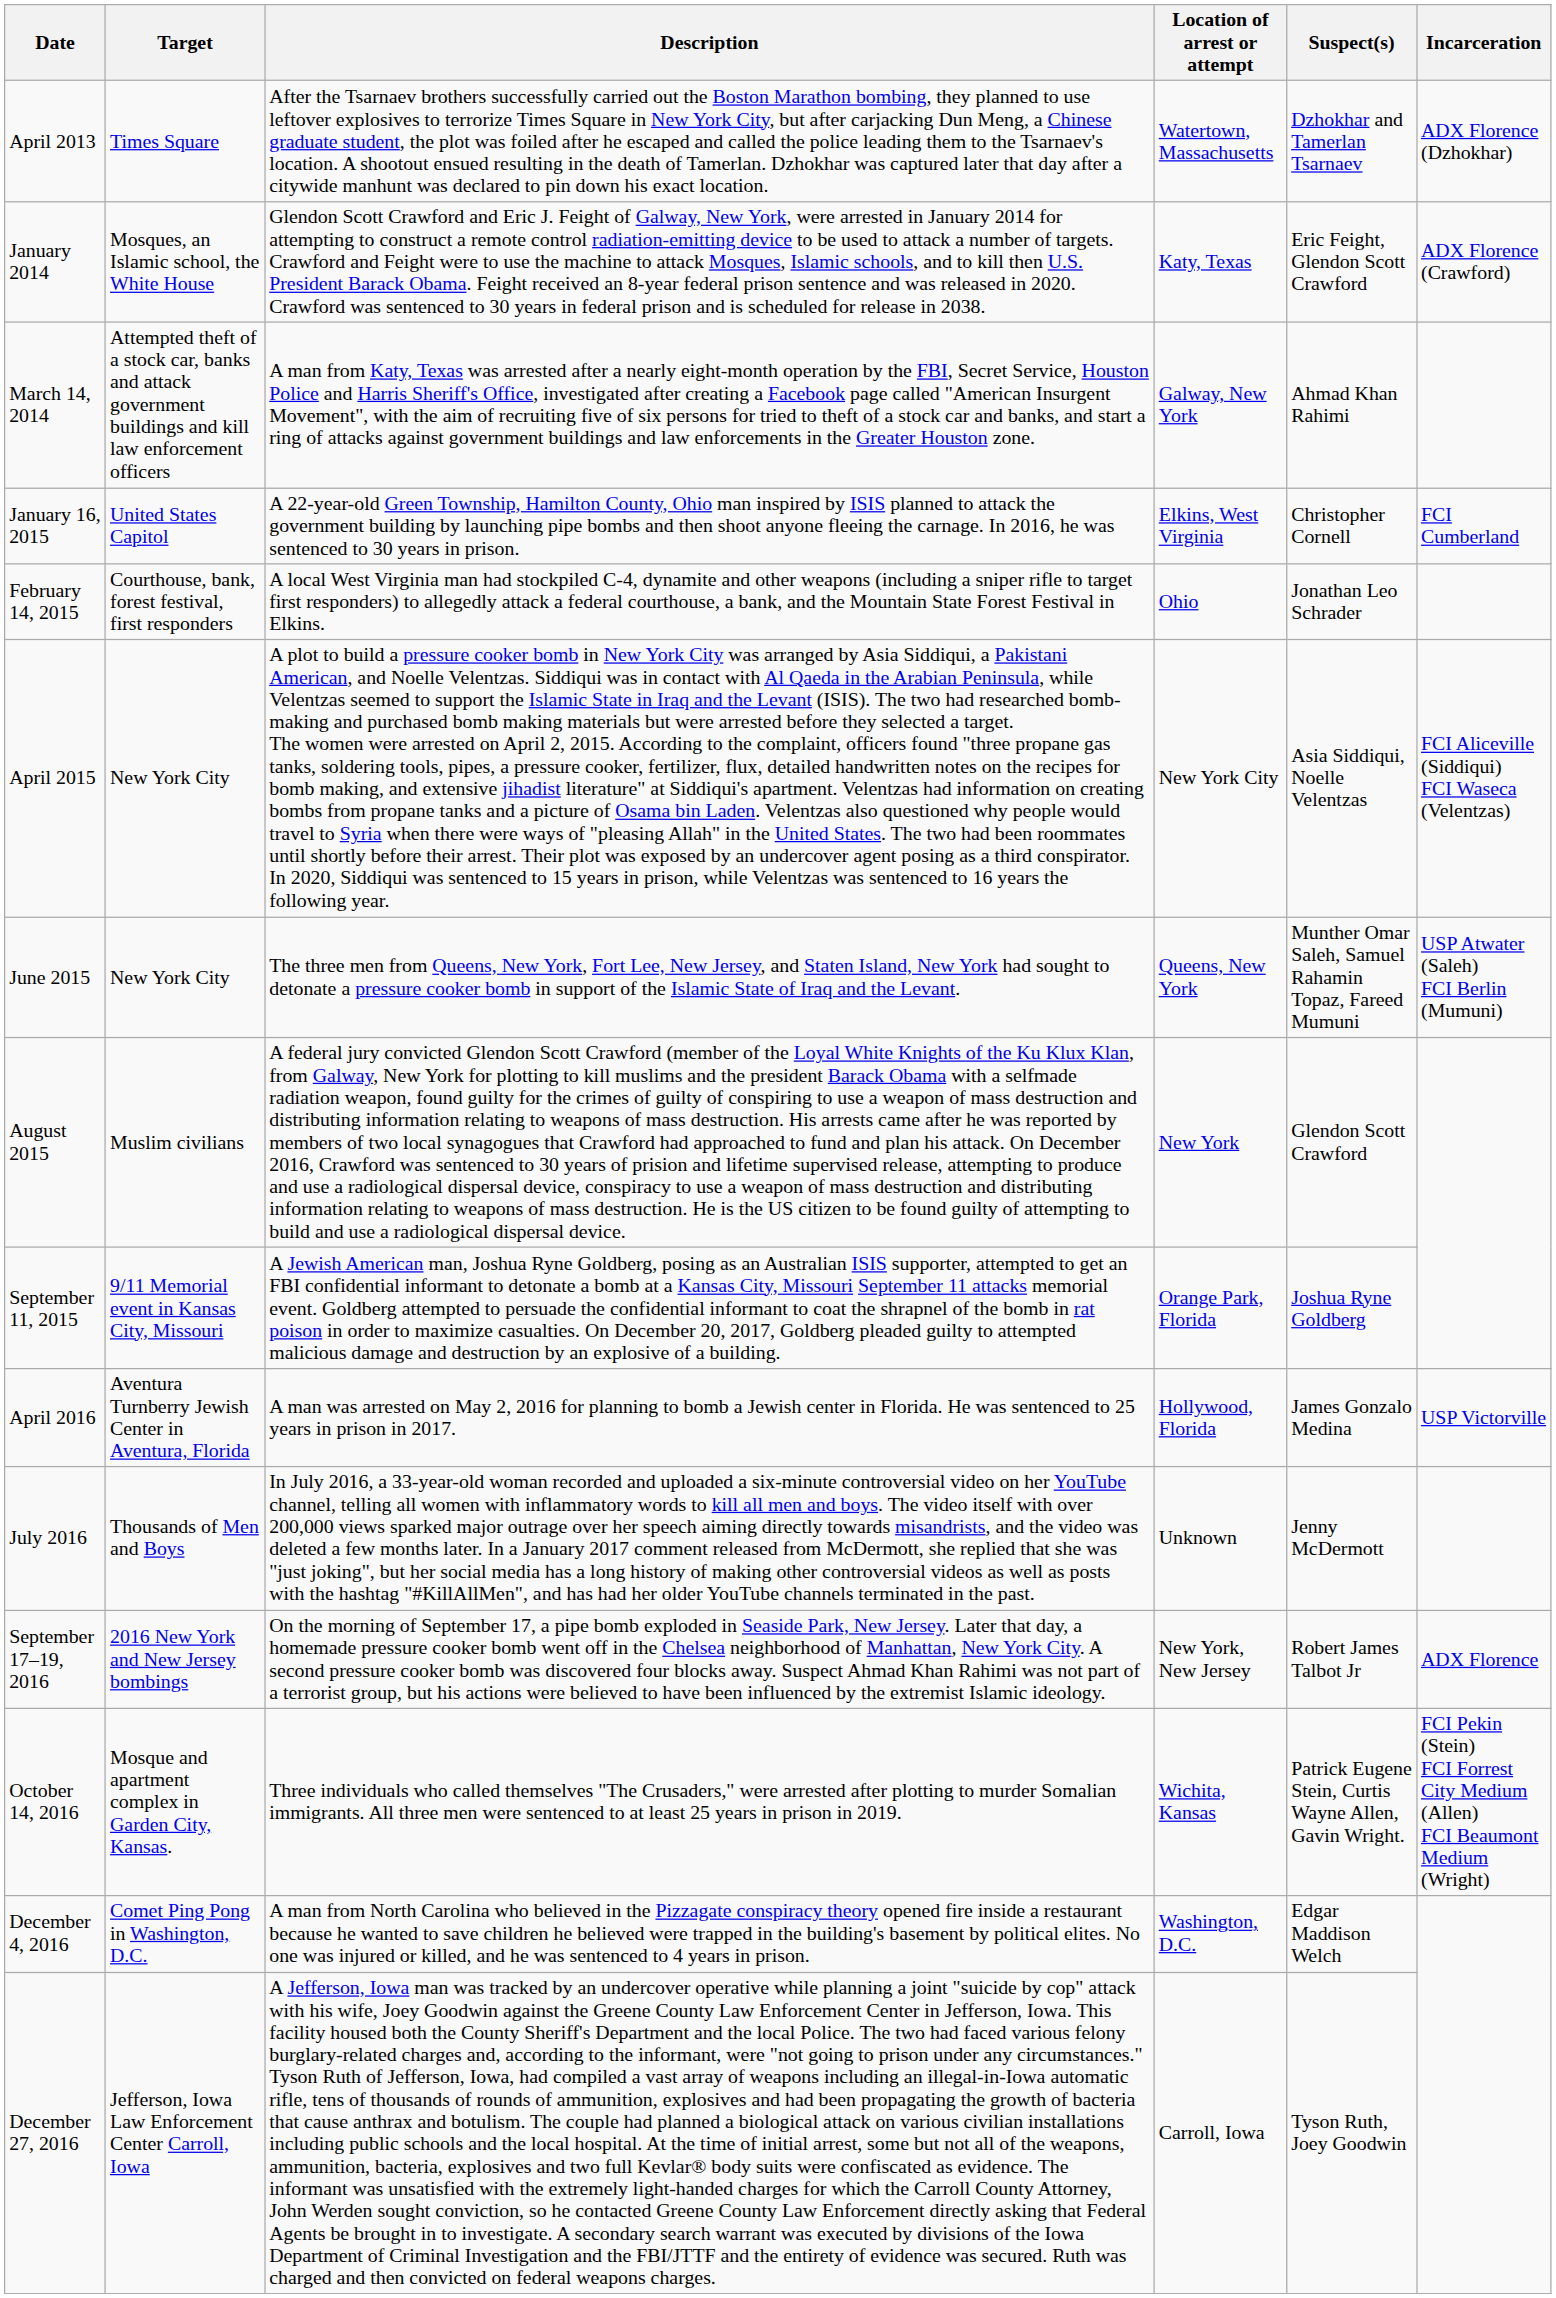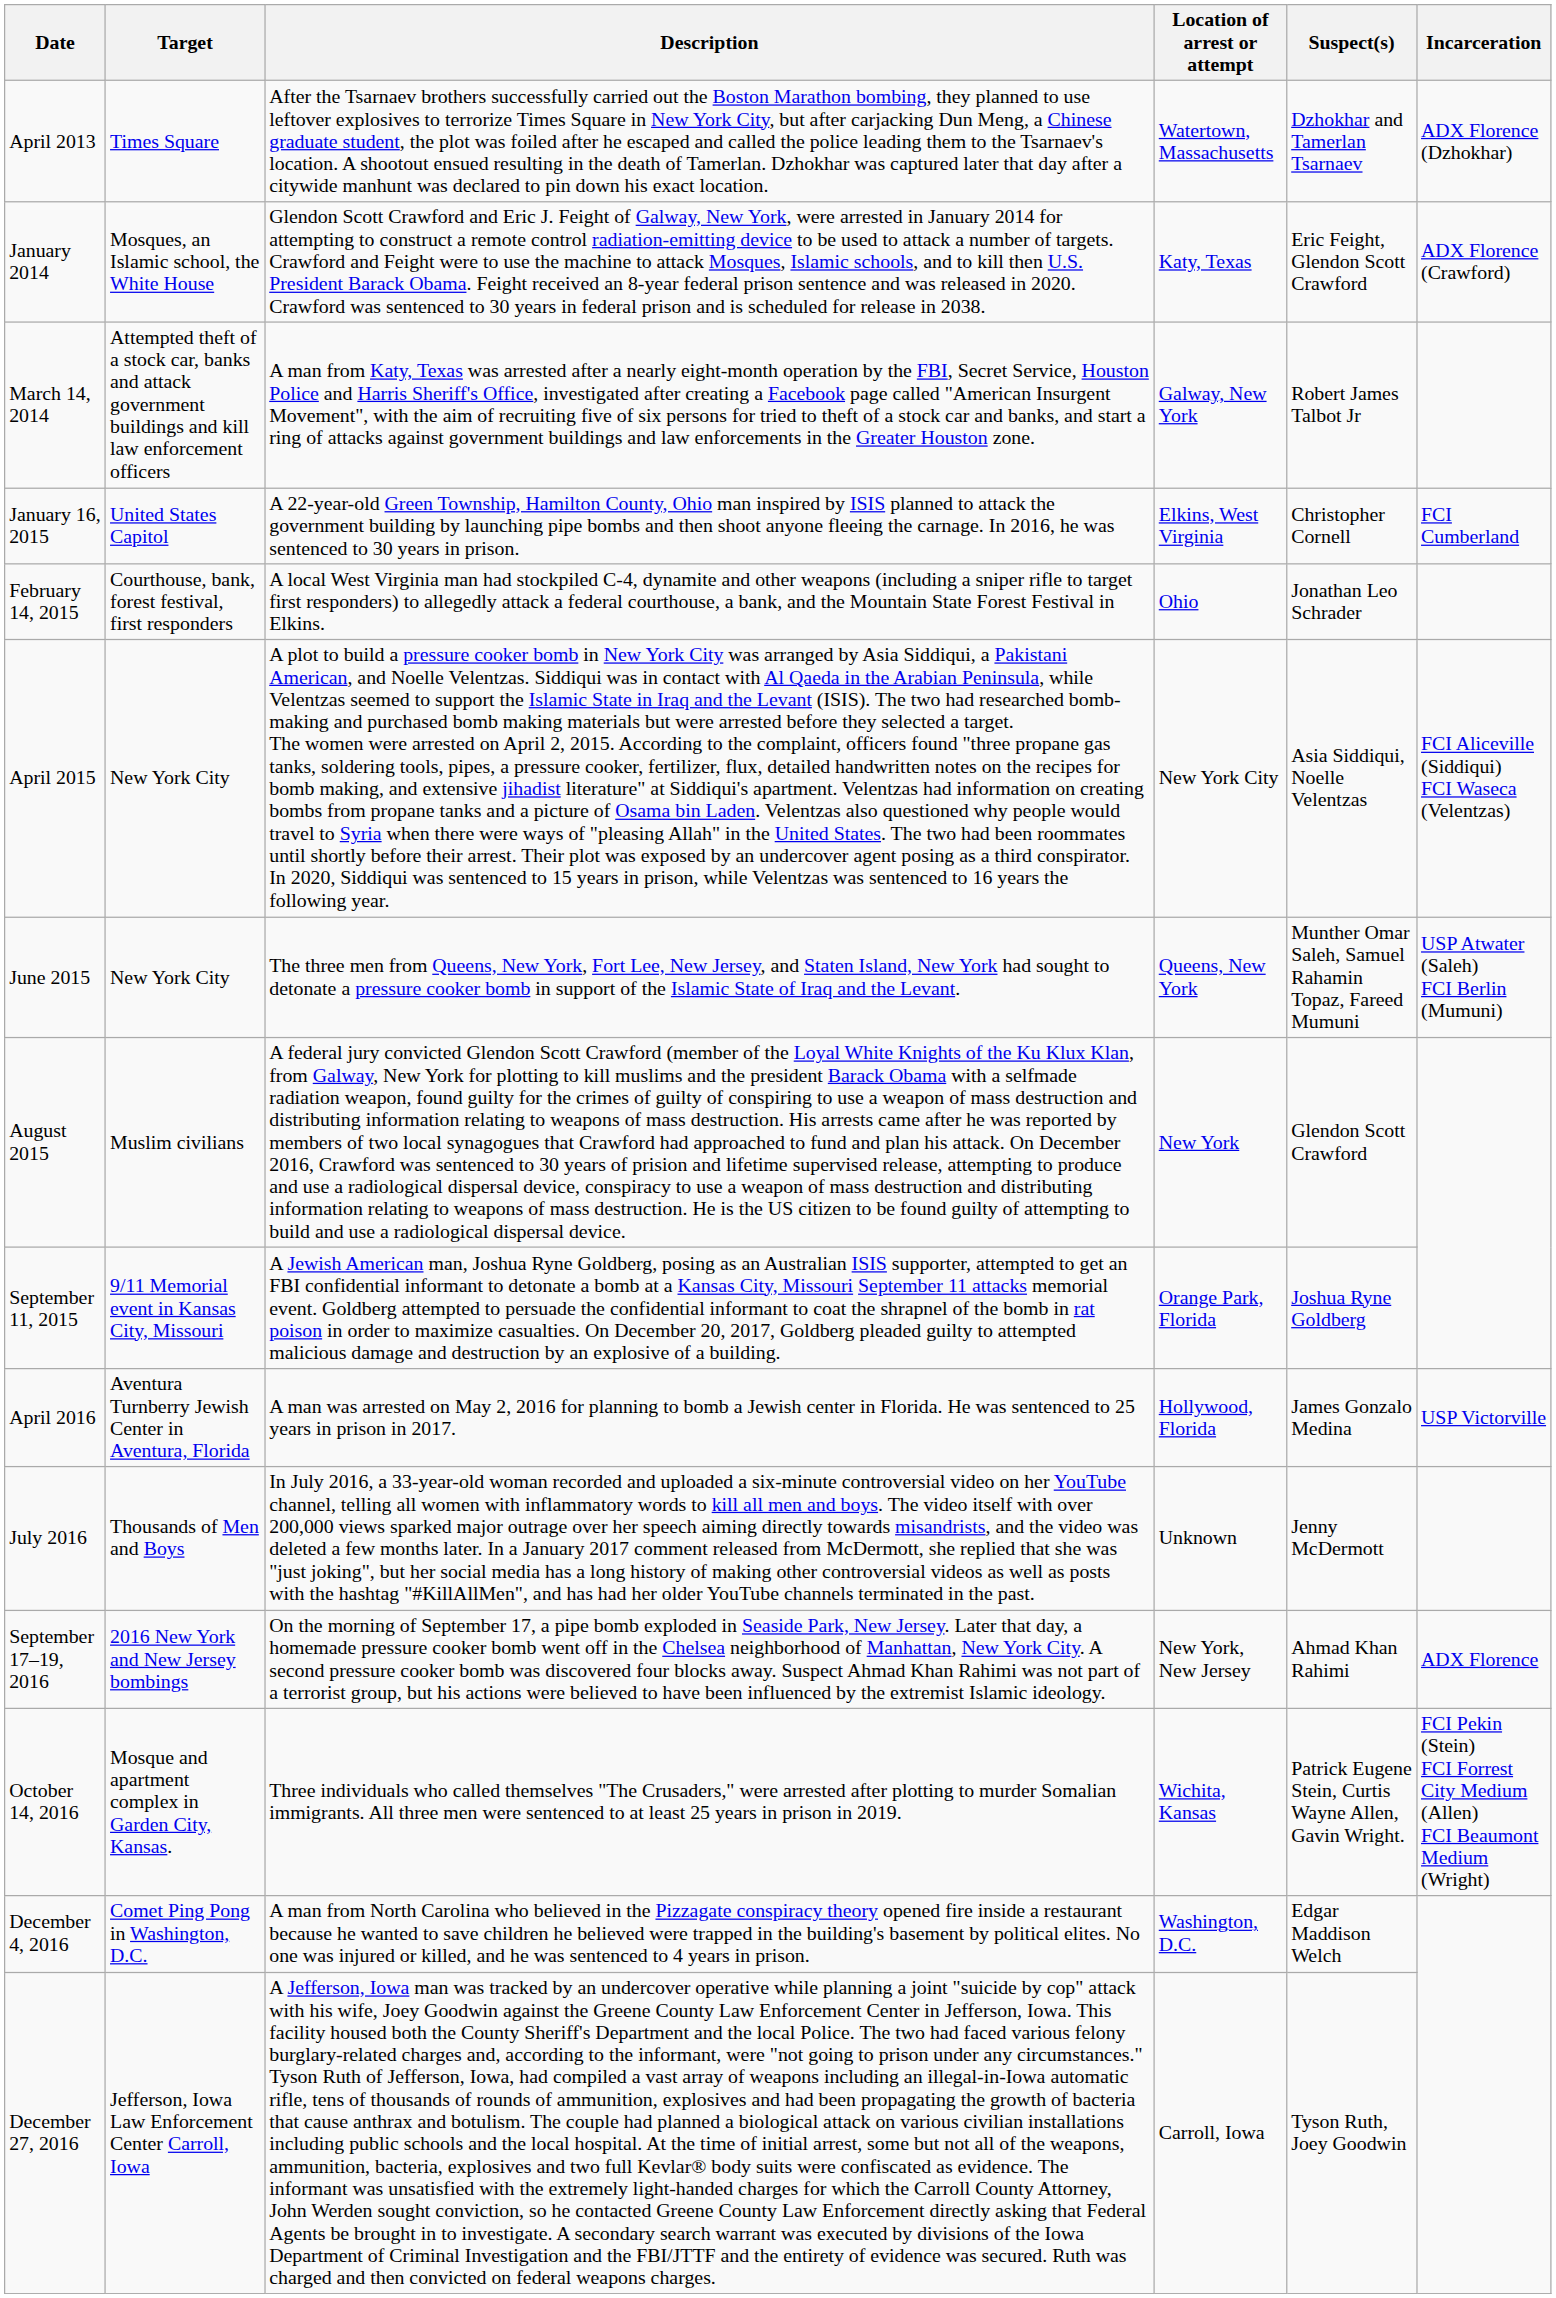March 14, 2014 | Suspect(s): Ahmad Khan Rahimi -> Robert James Talbot Jr
September 17–19, 2016 | Suspect(s): Robert James Talbot Jr -> Ahmad Khan Rahimi
